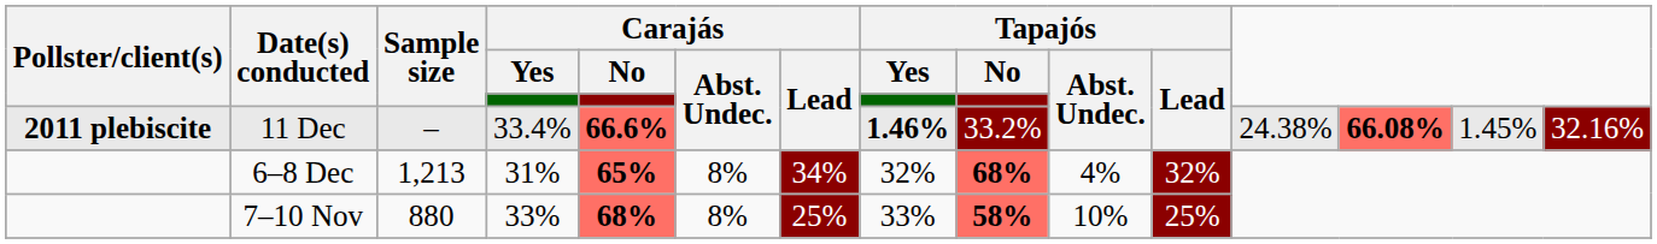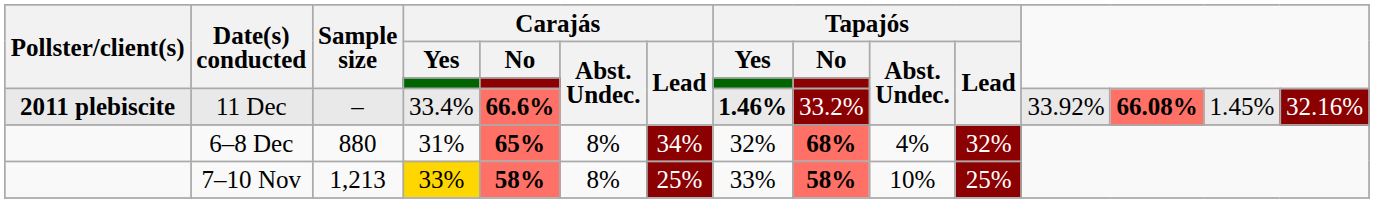11 Dec | column 12: 24.38% -> 33.92%
6–8 Dec | Sample size: 1,213 -> 880
7–10 Nov | Sample size: 880 -> 1,213
7–10 Nov | Carajás / Yes: no background -> gold background
7–10 Nov | Carajás / No: 68% -> 58%
